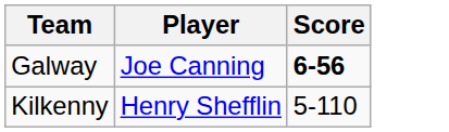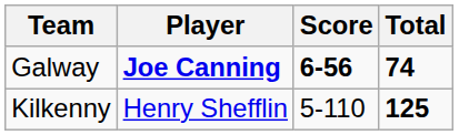+ column: Total | 74 | 125
Galway | Player: normal -> bold
